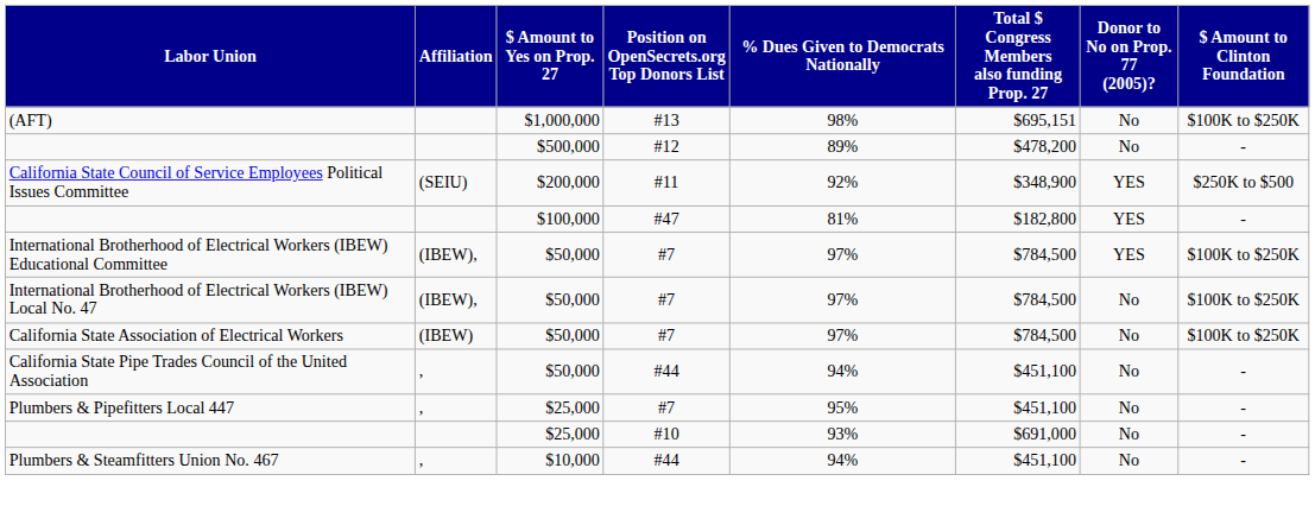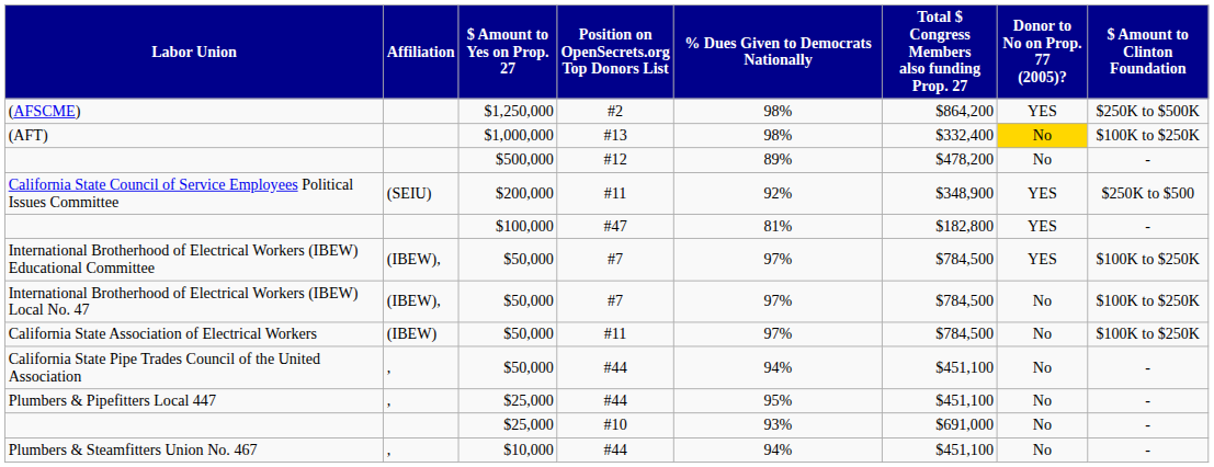+ row: (AFSCME) | $1,250,000 | #2 | 98% | $864,200 | YES | $250K to $500K
(AFT) | Total $ Congress Members also funding Prop. 27: $695,151 -> $332,400
(AFT) | Donor to No on Prop. 77 (2005)?: no background -> gold background
California State Association of Electrical Workers | Position on OpenSecrets.org Top Donors List: #7 -> #11
Plumbers & Pipefitters Local 447 | Position on OpenSecrets.org Top Donors List: #7 -> #44
